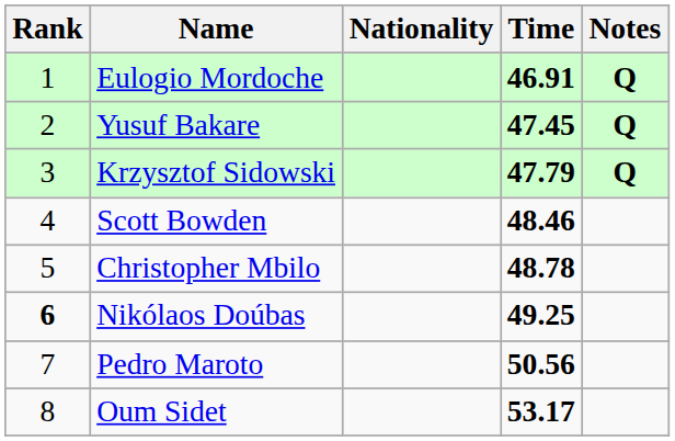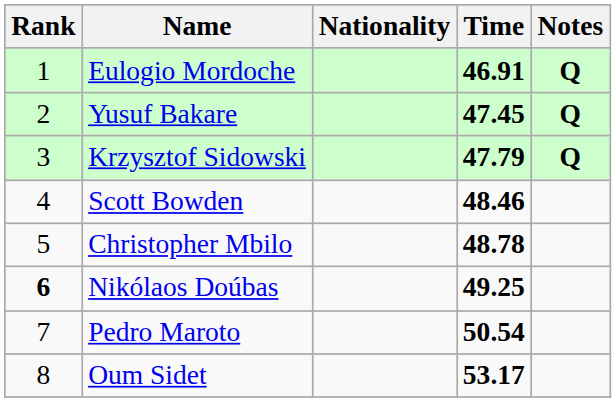Pedro Maroto | Time: 50.56 -> 50.54
